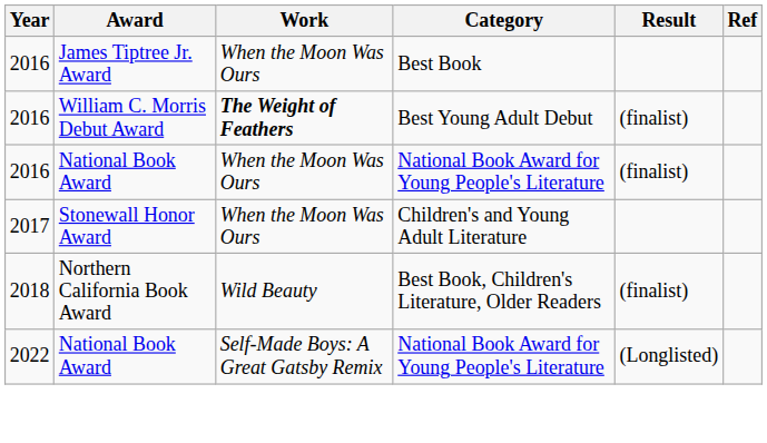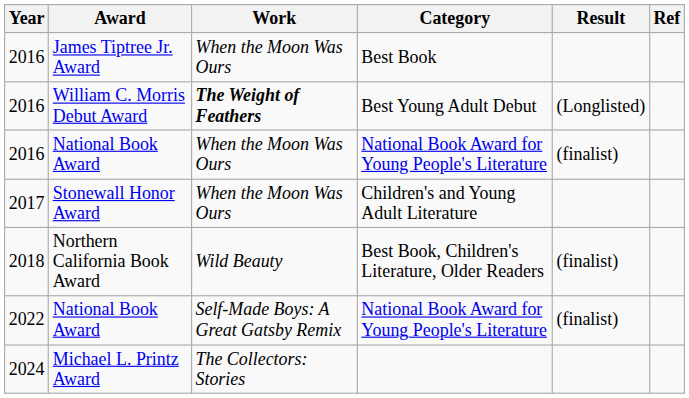William C. Morris Debut Award | Result: (finalist) -> (Longlisted)
2022 / National Book Award | Result: (Longlisted) -> (finalist)
+ row: 2024 | Michael L. Printz Award | The Collectors: Stories
